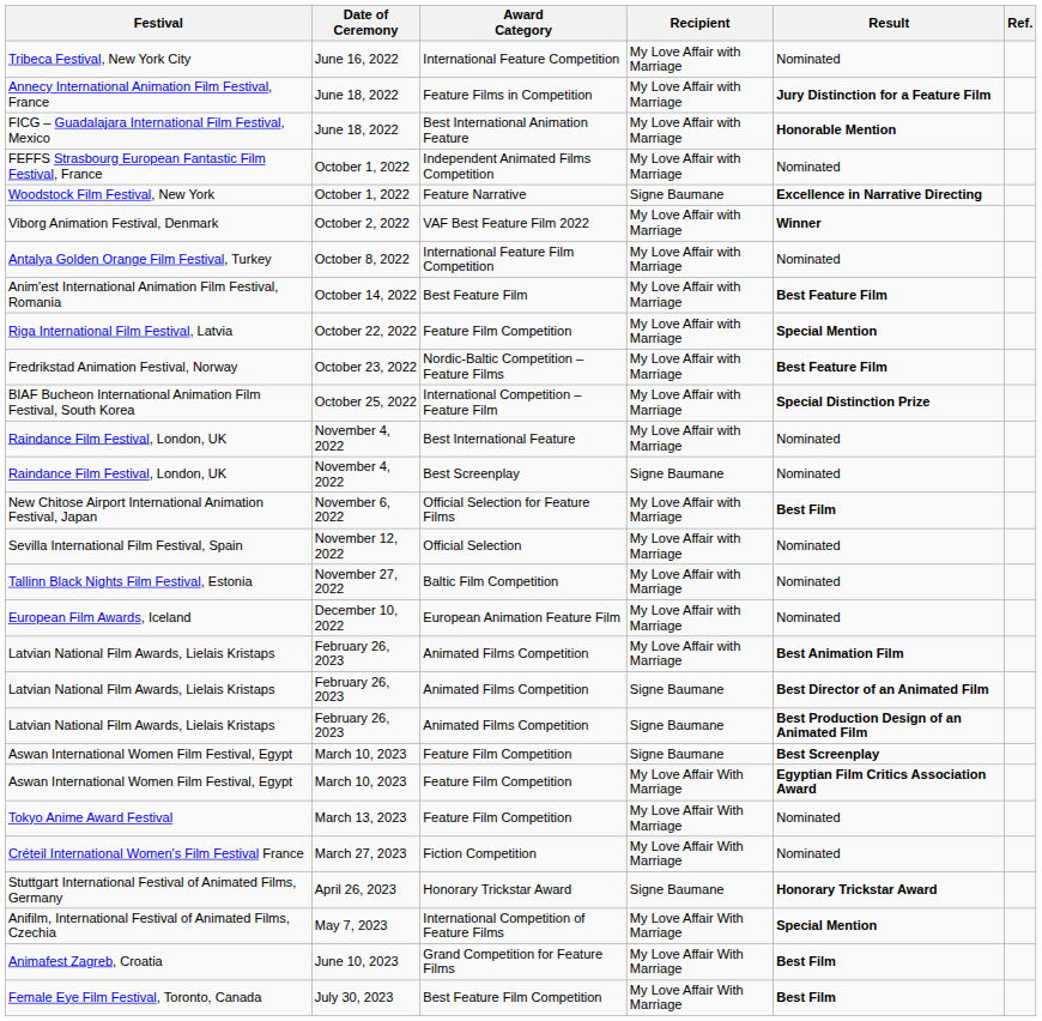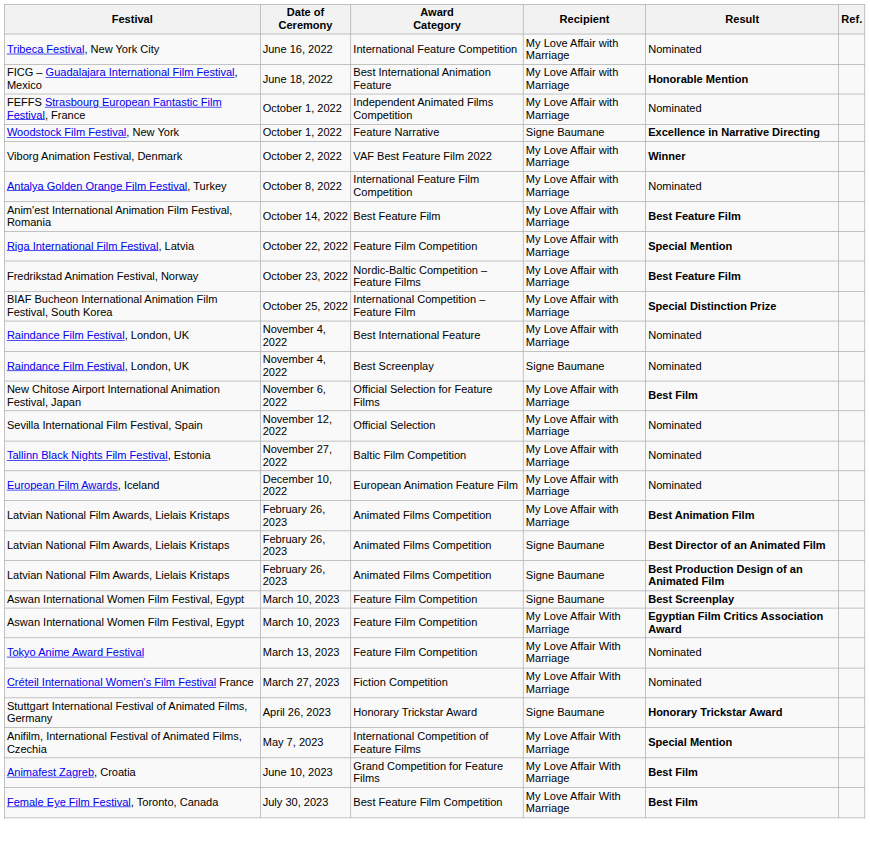- row: Annecy International Animation Film Festival, France | June 18, 2022 | Feature Films in Competition | My Love Affair with Marriage | Jury Distinction for a Feature Film
